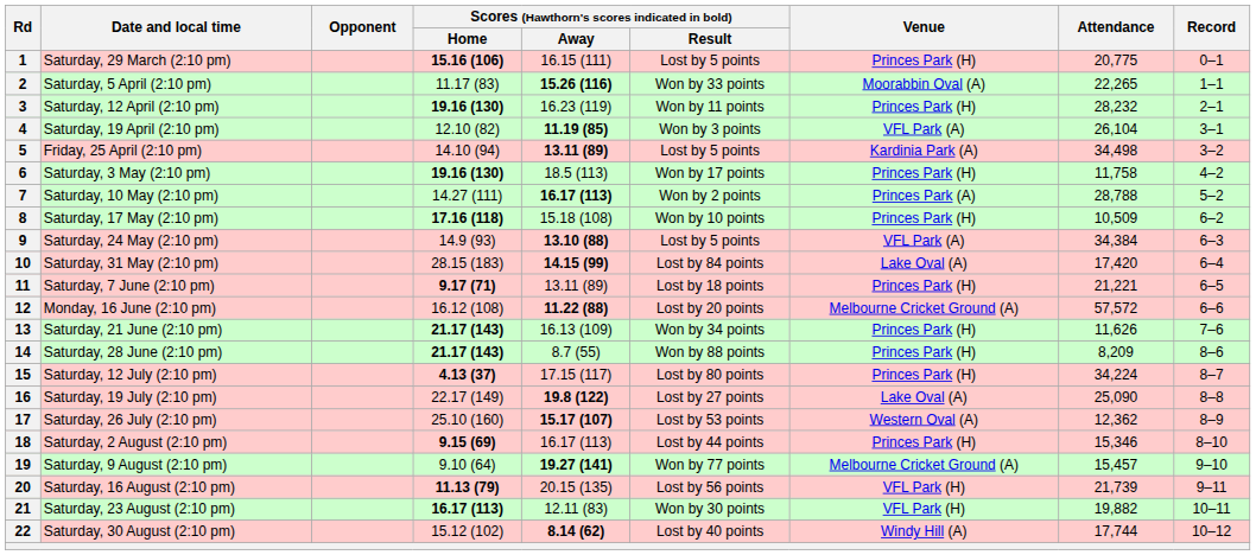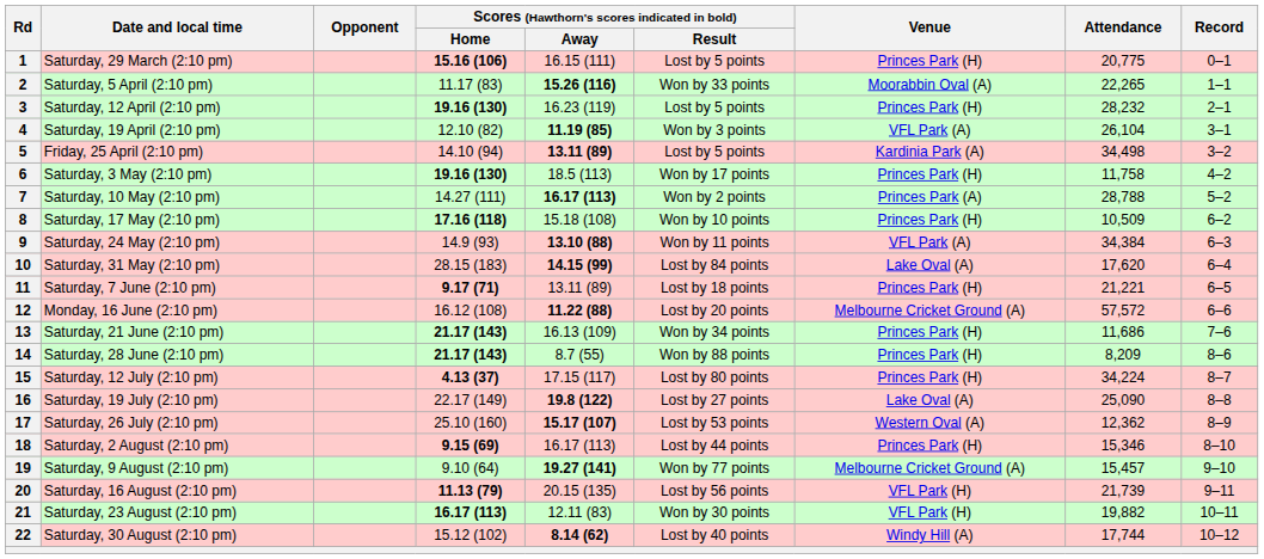3 | Scores (Hawthorn's scores indicated in bold) / Result: Won by 11 points -> Lost by 5 points
9 | Scores (Hawthorn's scores indicated in bold) / Result: Lost by 5 points -> Won by 11 points
10 | Attendance: 17,420 -> 17,620
13 | Attendance: 11,626 -> 11,686
